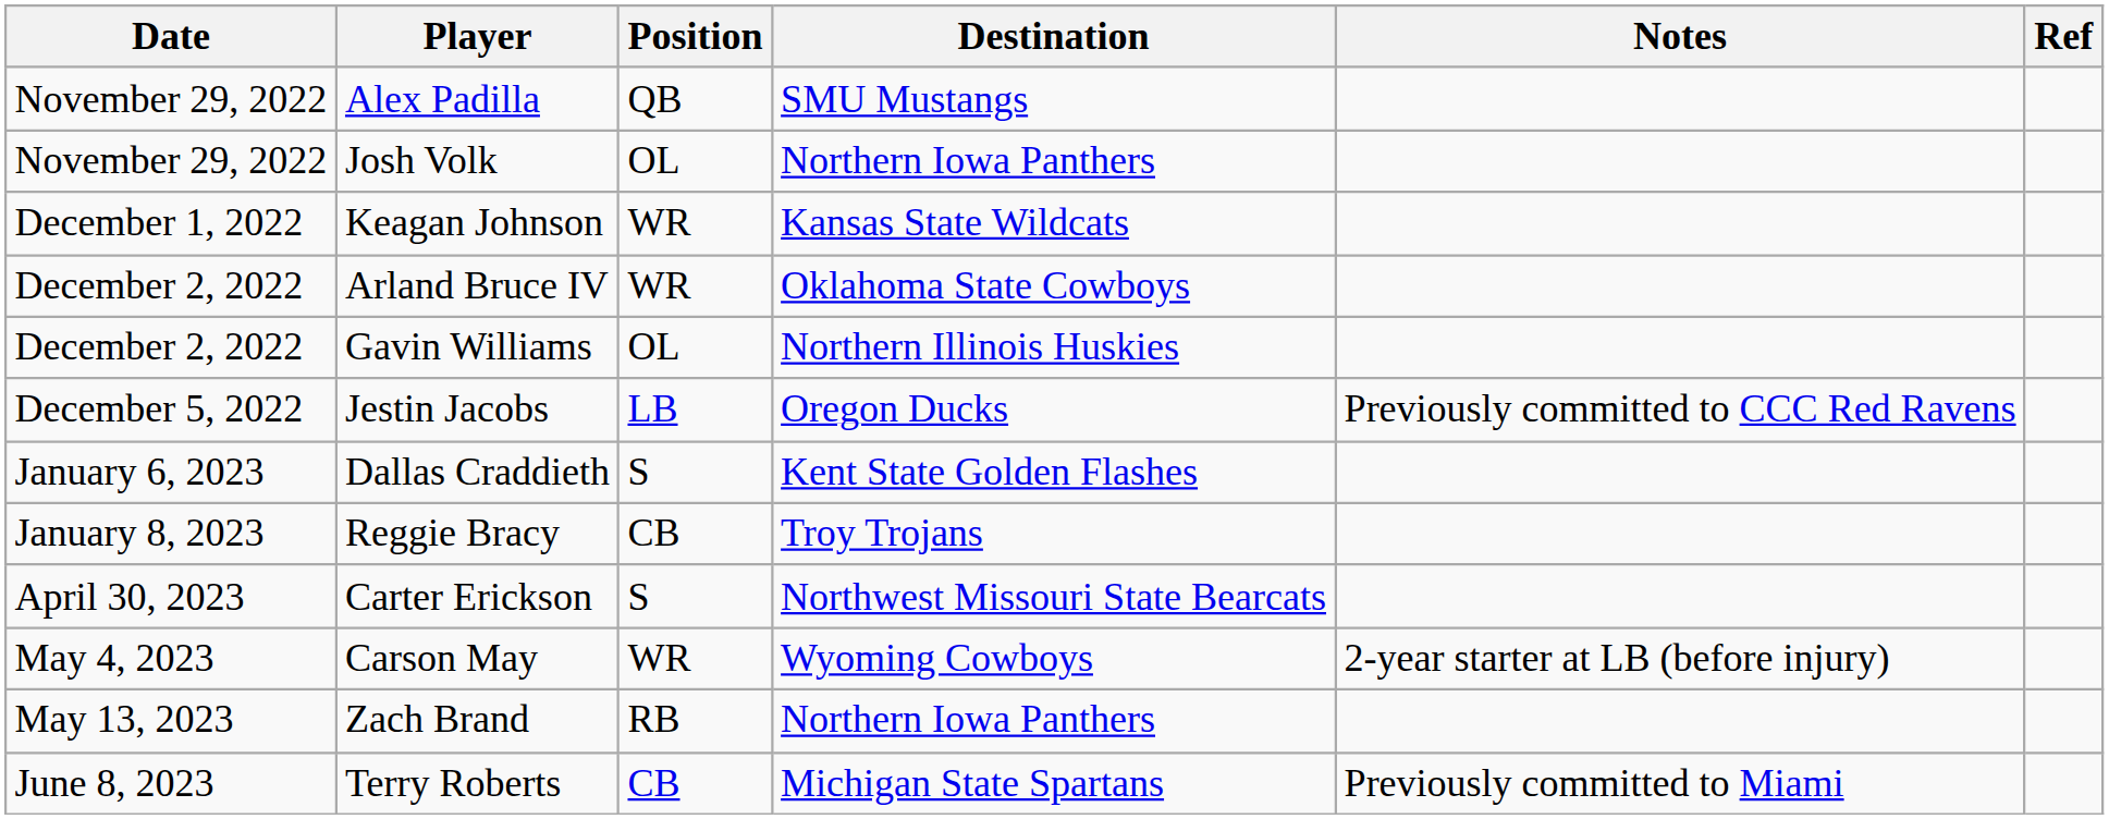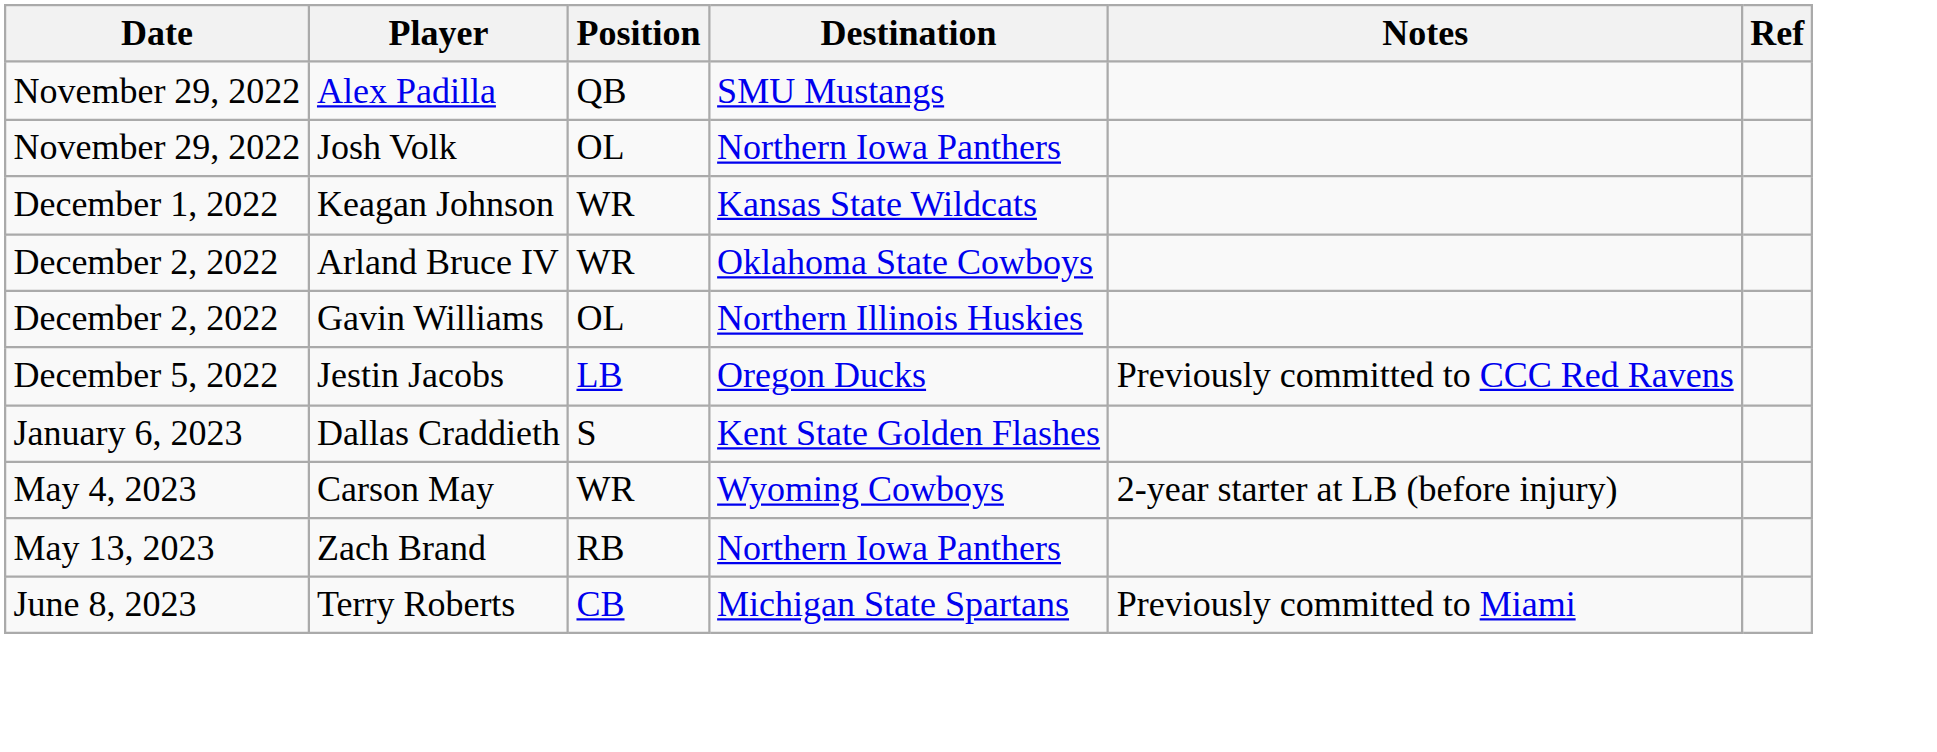- row: January 8, 2023 | Reggie Bracy | CB | Troy Trojans
- row: April 30, 2023 | Carter Erickson | S | Northwest Missouri State Bearcats
